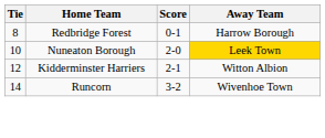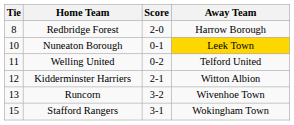Redbridge Forest | Score: 0-1 -> 2-0
Nuneaton Borough | Score: 2-0 -> 0-1
+ row: 11 | Welling United | 0-2 | Telford United
Runcorn | Tie: 14 -> 13
+ row: 15 | Stafford Rangers | 3-1 | Wokingham Town
